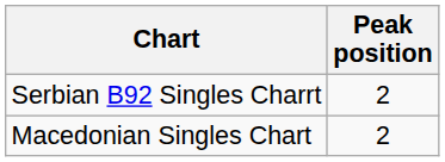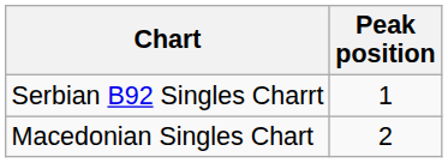Serbian B92 Singles Charrt | Peak position: 2 -> 1
